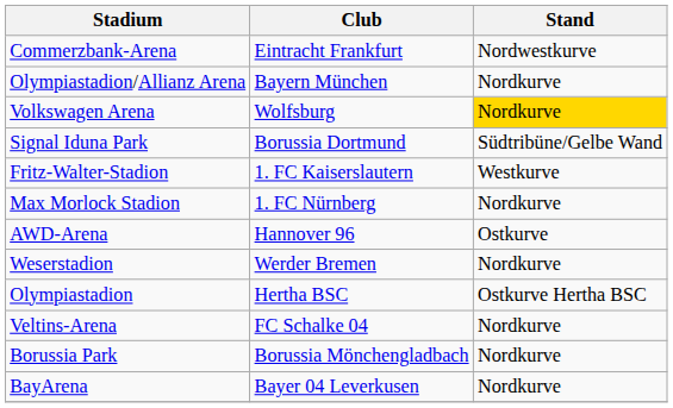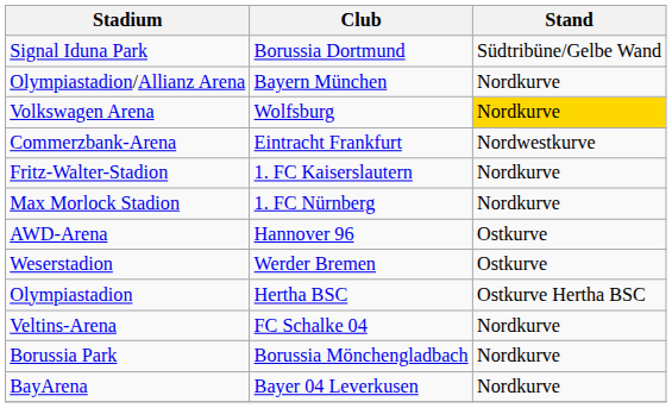rows swapped: Signal Iduna Park <-> Commerzbank-Arena
Fritz-Walter-Stadion | Stand: Westkurve -> Nordkurve
Weserstadion | Stand: Nordkurve -> Ostkurve
